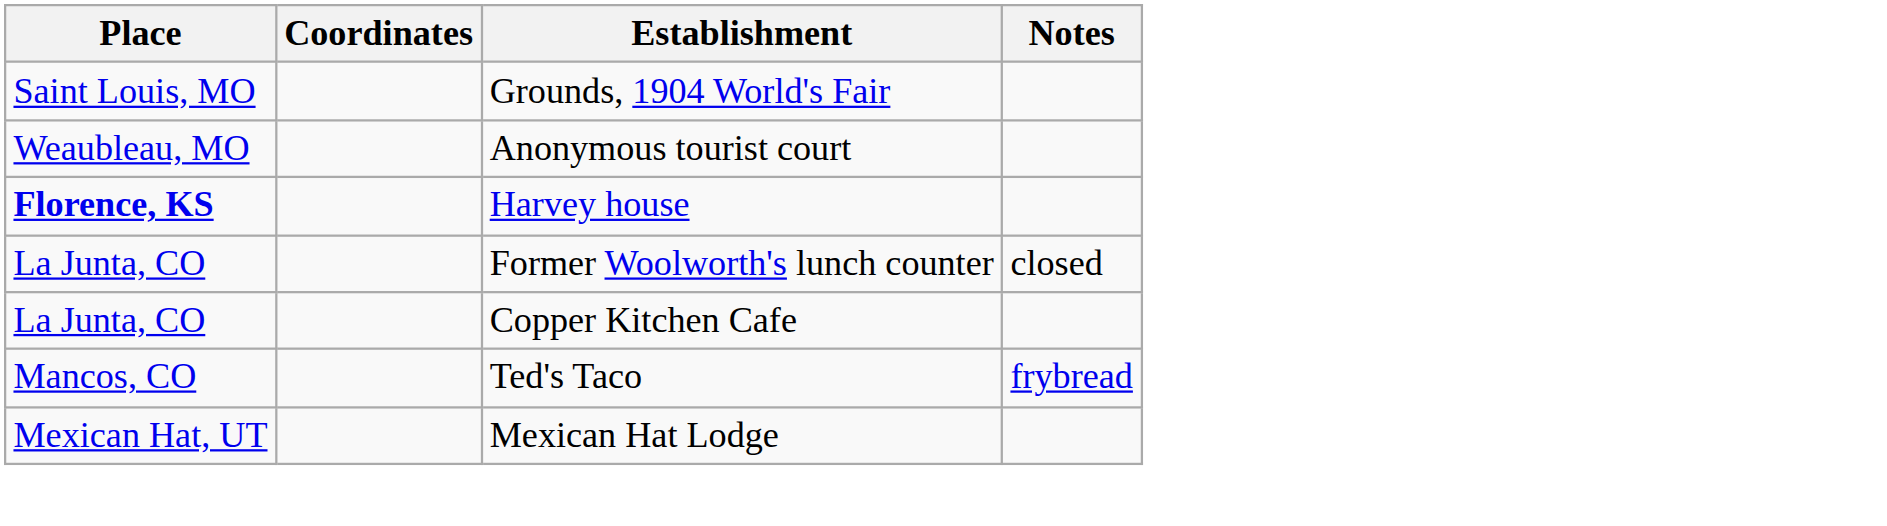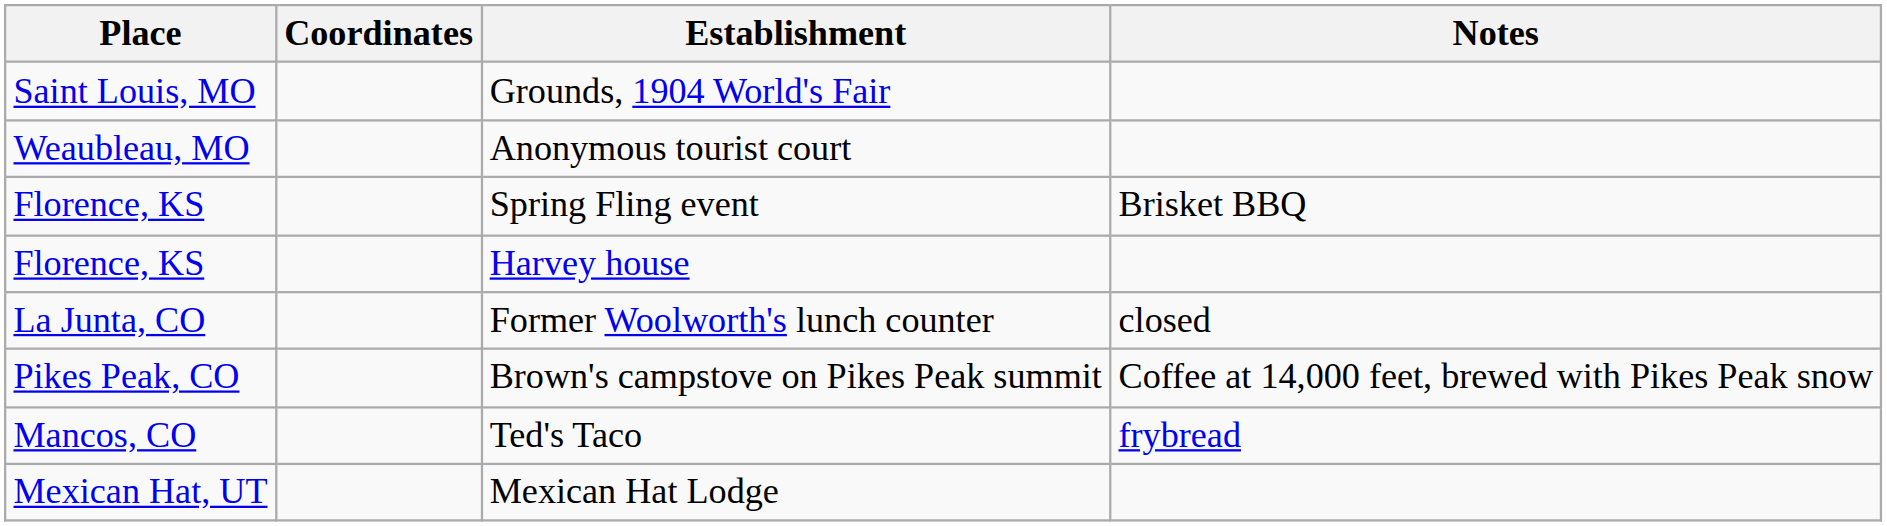+ row: Florence, KS | Spring Fling event | Brisket BBQ
Harvey house | Place: bold -> normal
- row: La Junta, CO | Copper Kitchen Cafe
+ row: Pikes Peak, CO | Brown's campstove on Pikes Peak summit | Coffee at 14,000 feet, brewed with Pikes Peak snow
